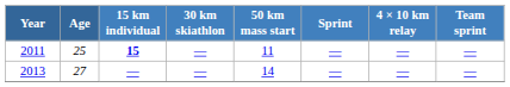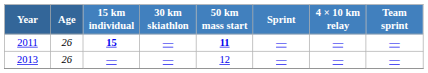2011 | Age: 25 -> 26
2011 | 50 km mass start: normal -> bold
2013 | Age: 27 -> 26
2013 | 50 km mass start: 14 -> 12
